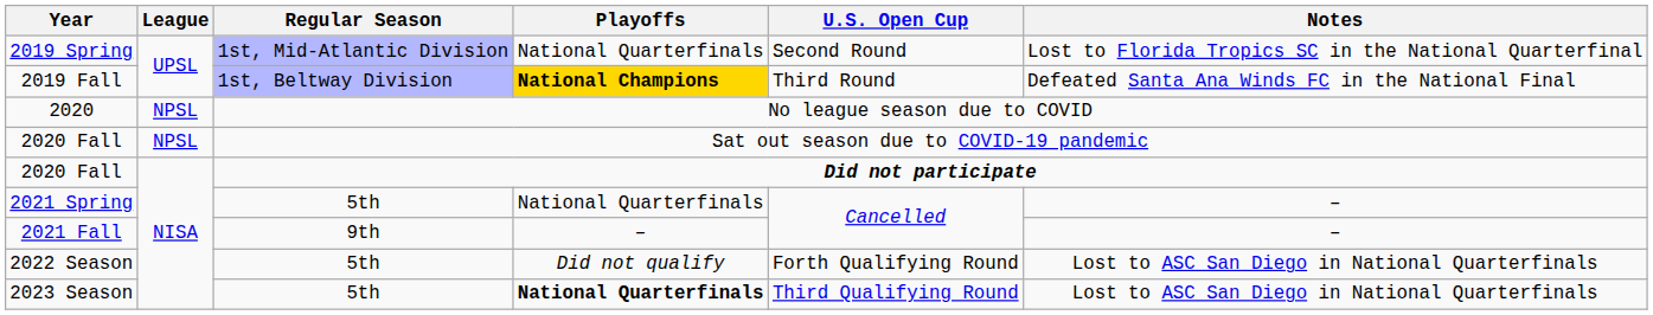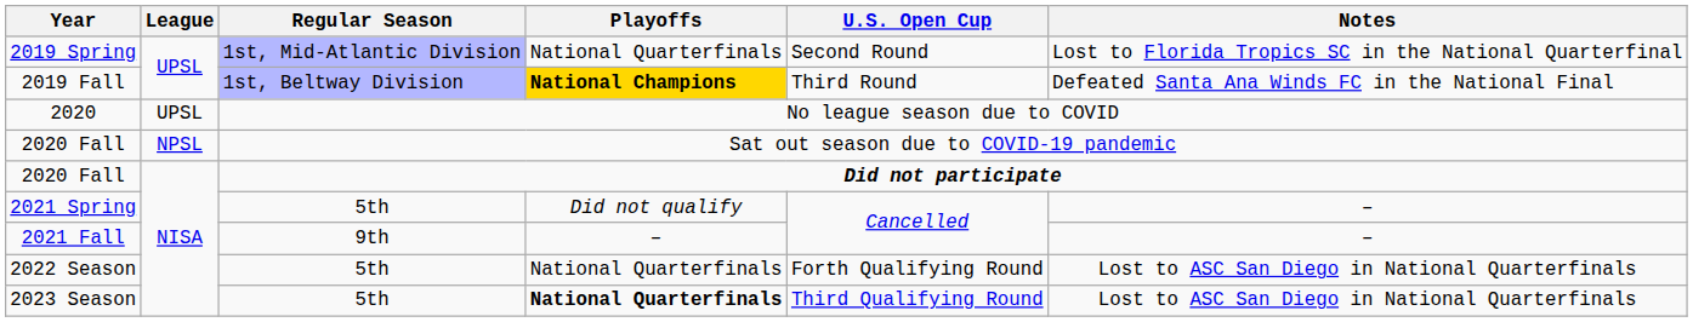2020 | League: NPSL -> UPSL
2021 Spring | Playoffs: National Quarterfinals -> Did not qualify
2022 Season | Playoffs: Did not qualify -> National Quarterfinals
